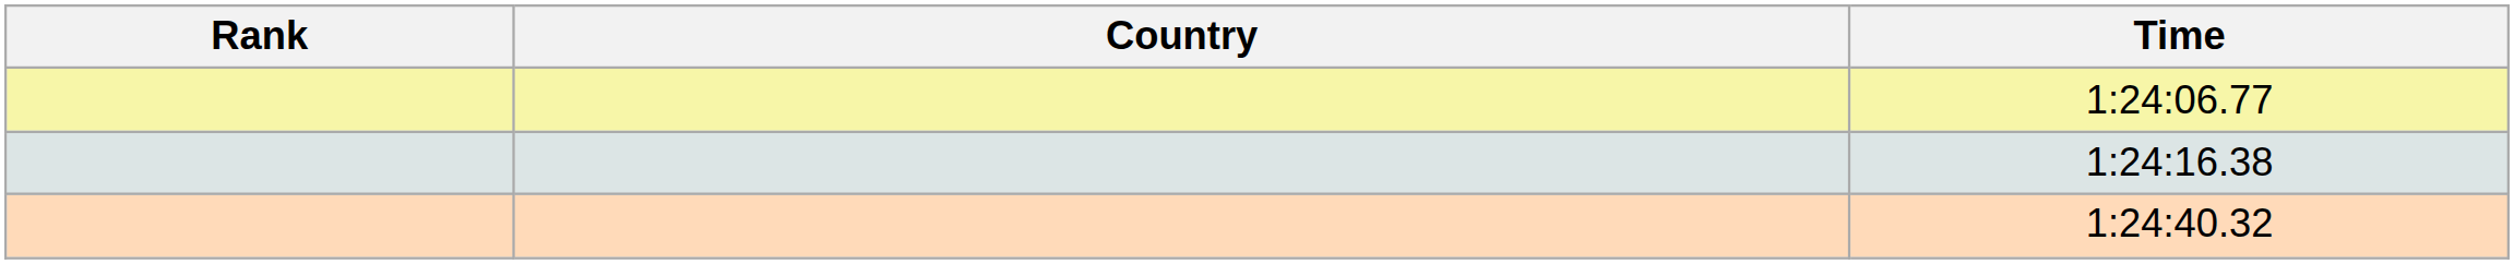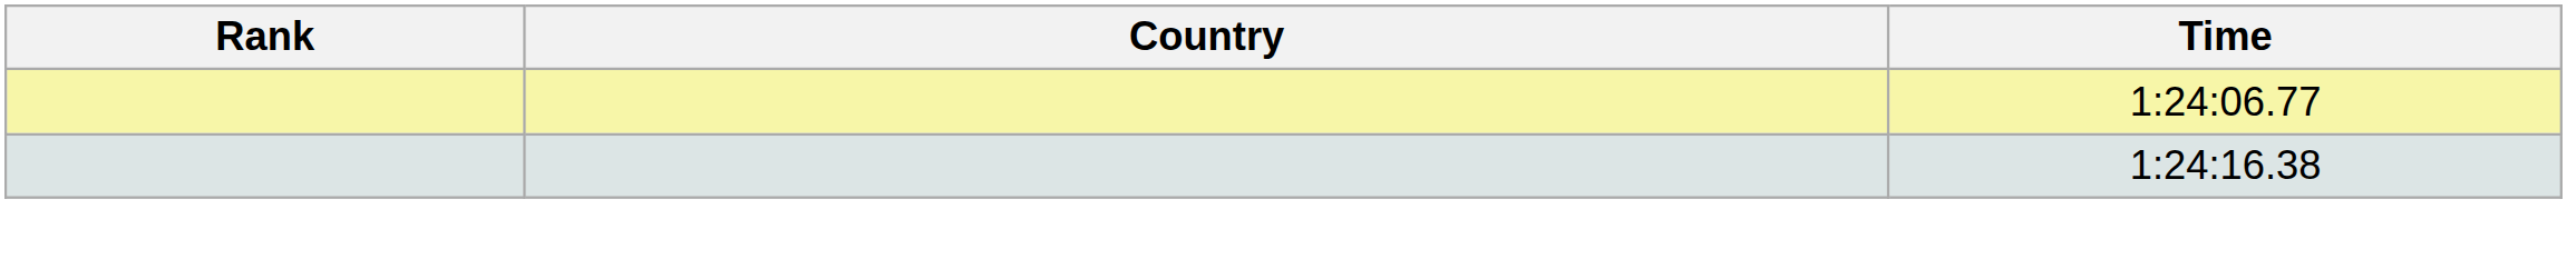- row: 1:24:40.32
